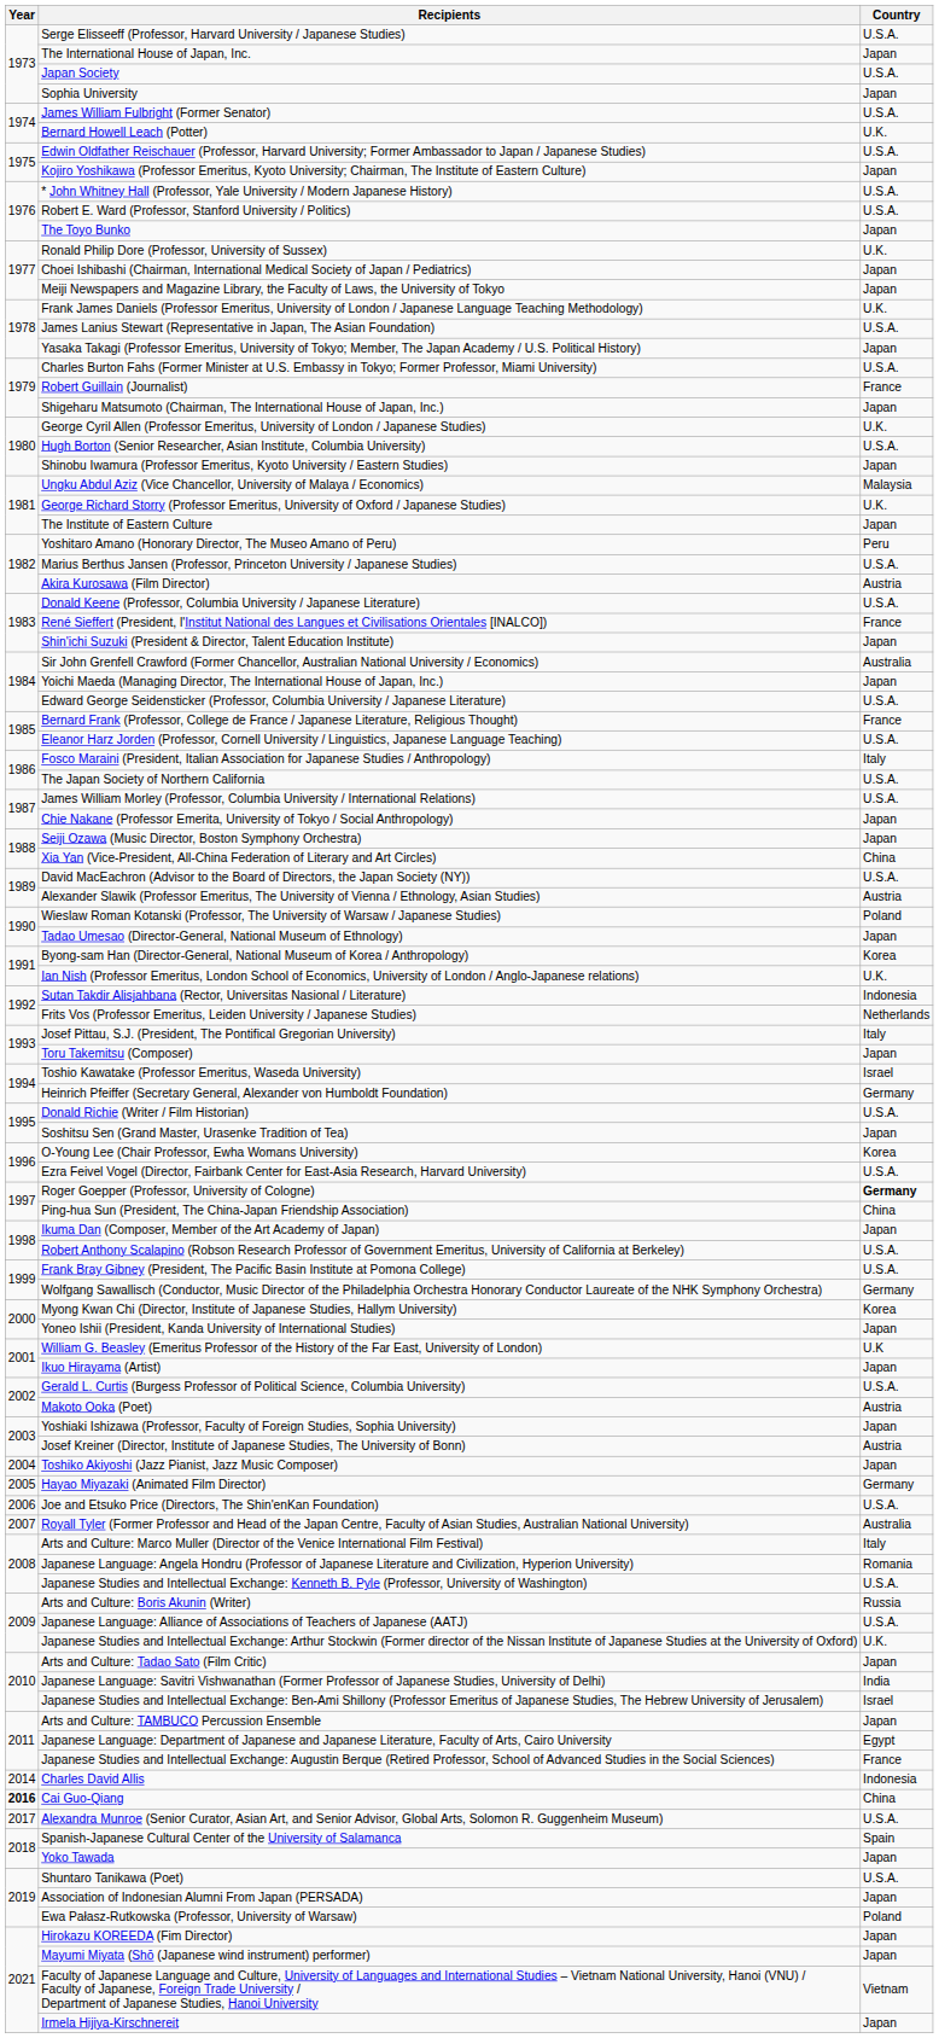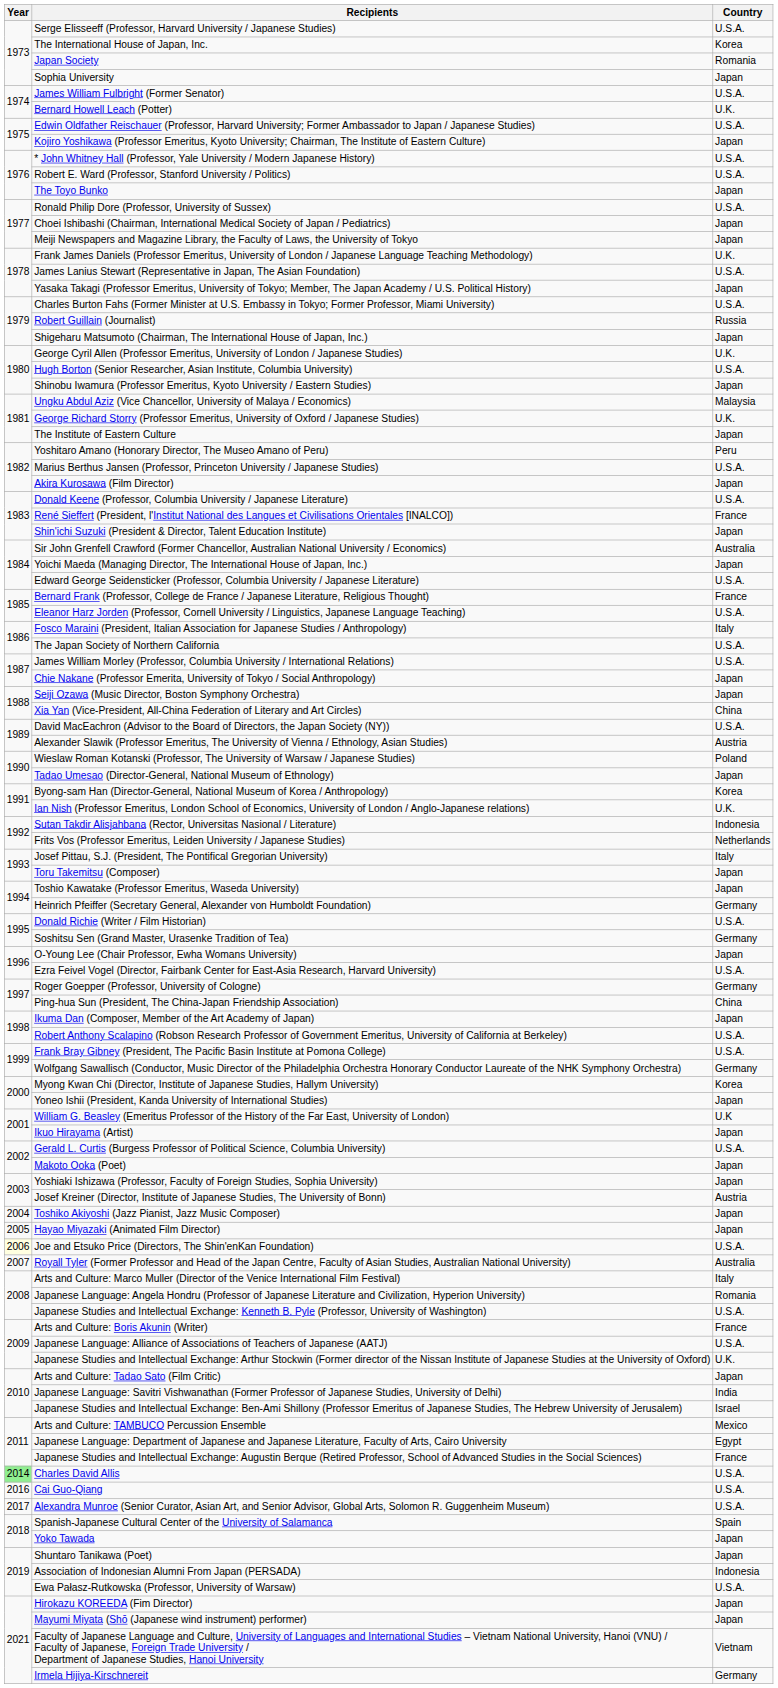The International House of Japan, Inc. | Country: Japan -> Korea
Japan Society | Country: U.S.A. -> Romania
Ronald Philip Dore (Professor, University of Sussex) | Country: U.K. -> U.S.A.
Robert Guillain (Journalist) | Country: France -> Russia
Akira Kurosawa (Film Director) | Country: Austria -> Japan
Toshio Kawatake (Professor Emeritus, Waseda University) | Country: Israel -> Japan
Soshitsu Sen (Grand Master, Urasenke Tradition of Tea) | Country: Japan -> Germany
O-Young Lee (Chair Professor, Ewha Womans University) | Country: Korea -> Japan
Roger Goepper (Professor, University of Cologne) | Country: bold -> normal
Makoto Ooka (Poet) | Country: Austria -> Japan
Hayao Miyazaki (Animated Film Director) | Country: Germany -> Japan
Joe and Etsuko Price (Directors, The Shin'enKan Foundation) | Year: no background -> lightyellow background
Arts and Culture: Boris Akunin (Writer) | Country: Russia -> France
Arts and Culture: TAMBUCO Percussion Ensemble | Country: Japan -> Mexico
Charles David Allis | Year: no background -> lightgreen background
Charles David Allis | Country: Indonesia -> U.S.A.
Cai Guo-Qiang | Year: bold -> normal
Cai Guo-Qiang | Country: China -> U.S.A.
Shuntaro Tanikawa (Poet) | Country: U.S.A. -> Japan
Association of Indonesian Alumni From Japan (PERSADA) | Country: Japan -> Indonesia
Ewa Pałasz-Rutkowska (Professor, University of Warsaw) | Country: Poland -> U.S.A.
Irmela Hijiya-Kirschnereit | Country: Japan -> Germany
